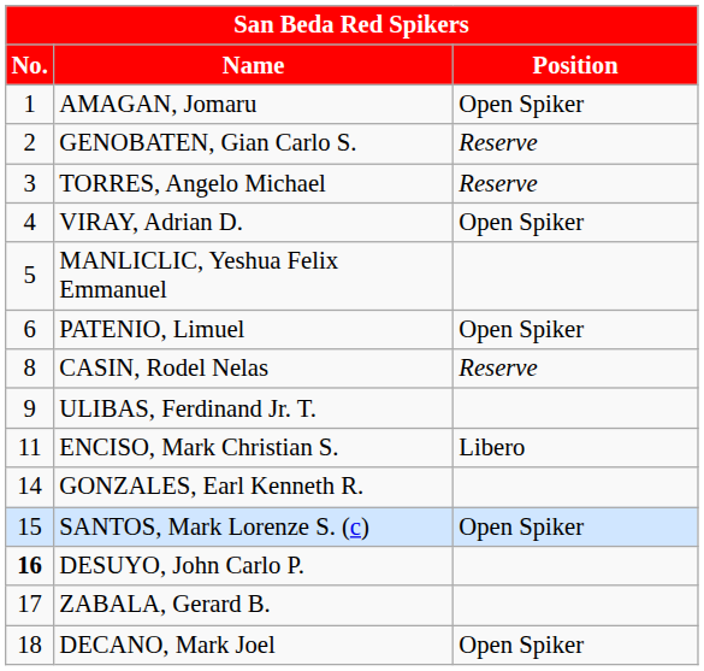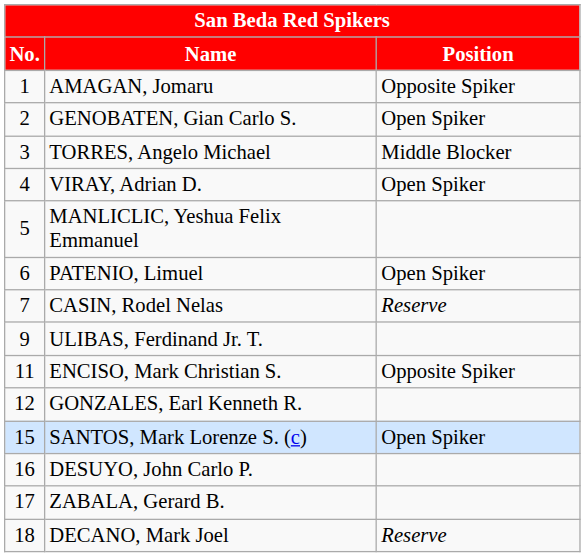AMAGAN, Jomaru | Position: Open Spiker -> Opposite Spiker
GENOBATEN, Gian Carlo S. | Position: Reserve -> Open Spiker
TORRES, Angelo Michael | Position: Reserve -> Middle Blocker
CASIN, Rodel Nelas | No.: 8 -> 7
ENCISO, Mark Christian S. | Position: Libero -> Opposite Spiker
GONZALES, Earl Kenneth R. | No.: 14 -> 12
DESUYO, John Carlo P. | No.: bold -> normal
DECANO, Mark Joel | Position: Open Spiker -> Reserve
